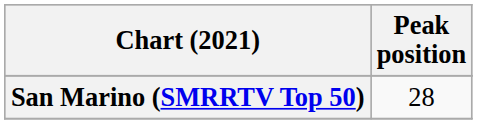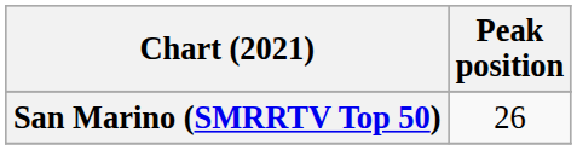San Marino (SMRRTV Top 50) | Peak position: 28 -> 26
